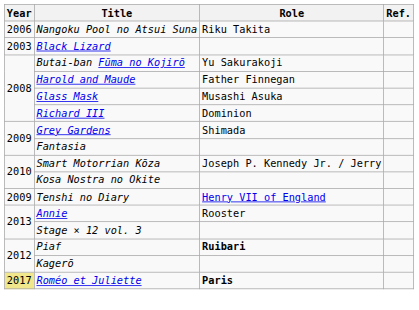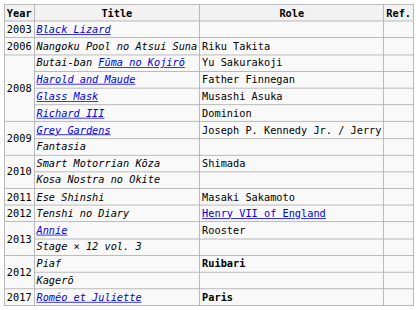rows swapped: Black Lizard <-> Nangoku Pool no Atsui Suna
Grey Gardens | Role: Shimada -> Joseph P. Kennedy Jr. / Jerry
Smart Motorrian Kōza | Role: Joseph P. Kennedy Jr. / Jerry -> Shimada
+ row: 2011 | Ese Shinshi | Masaki Sakamoto
Tenshi no Diary | Year: 2009 -> 2012
Roméo et Juliette | Year: khaki background -> no background
